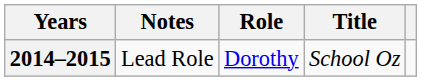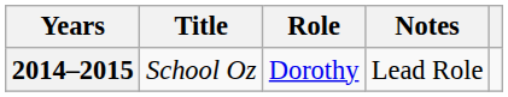columns swapped: Title <-> Notes
